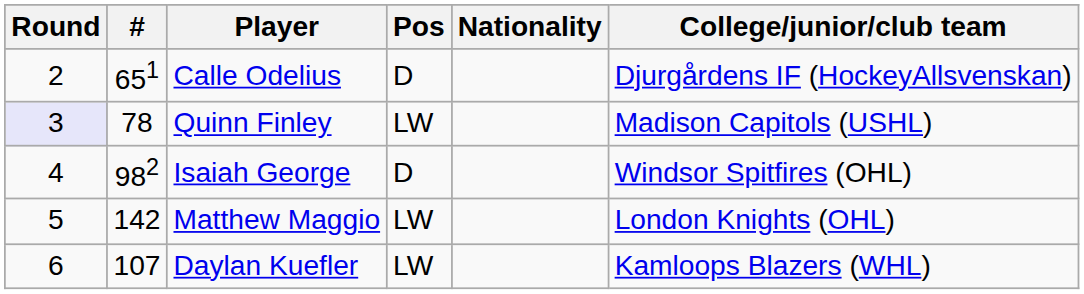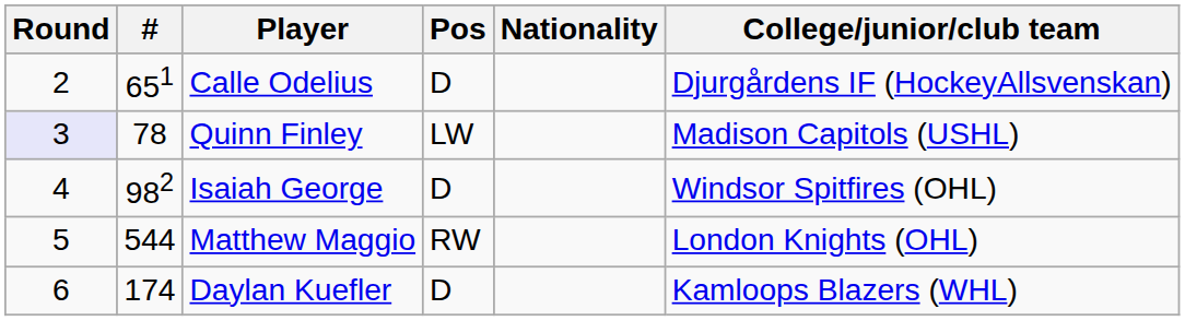Matthew Maggio | #: 142 -> 544
Matthew Maggio | Pos: LW -> RW
Daylan Kuefler | #: 107 -> 174
Daylan Kuefler | Pos: LW -> D
